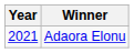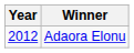Adaora Elonu | Year: 2021 -> 2012
